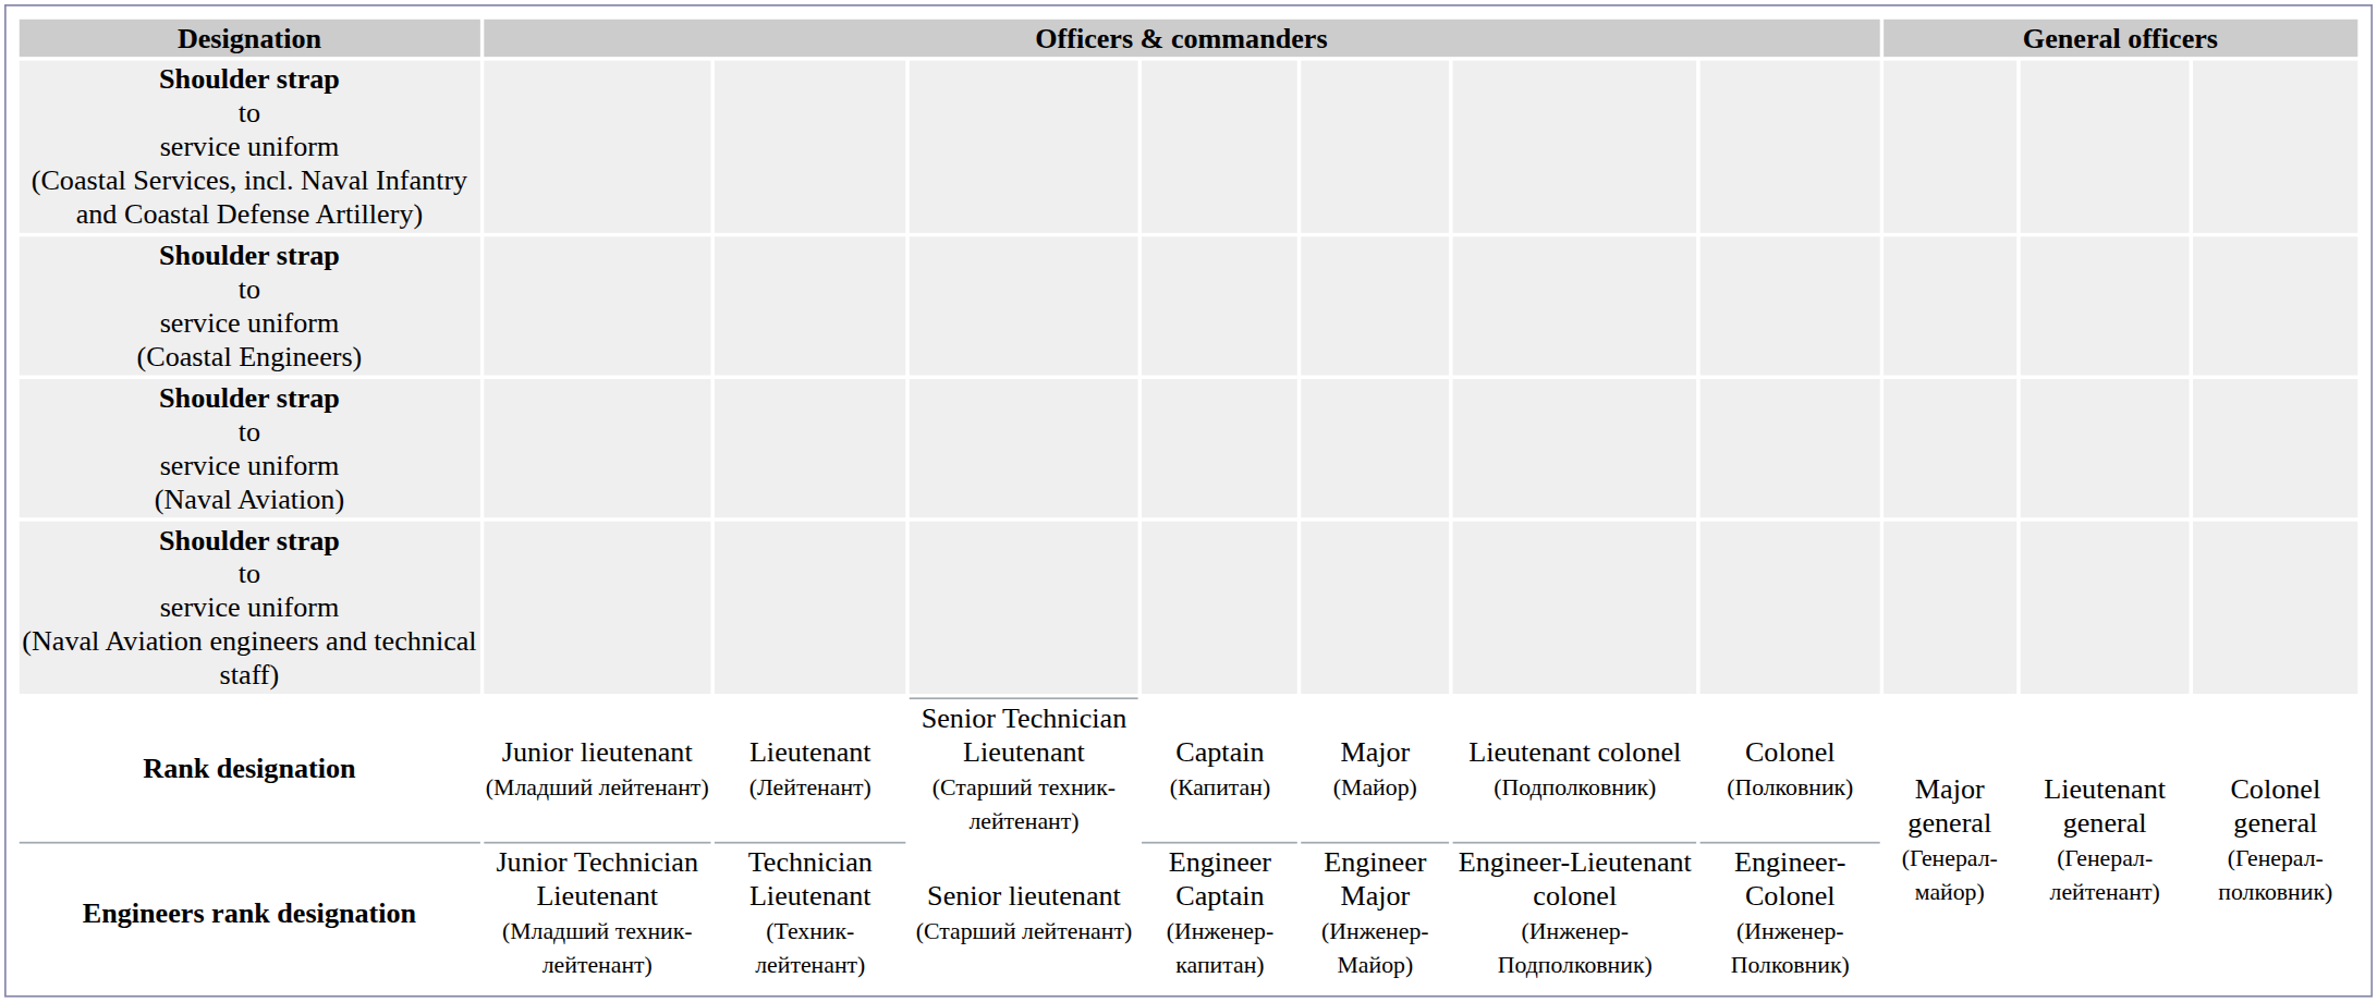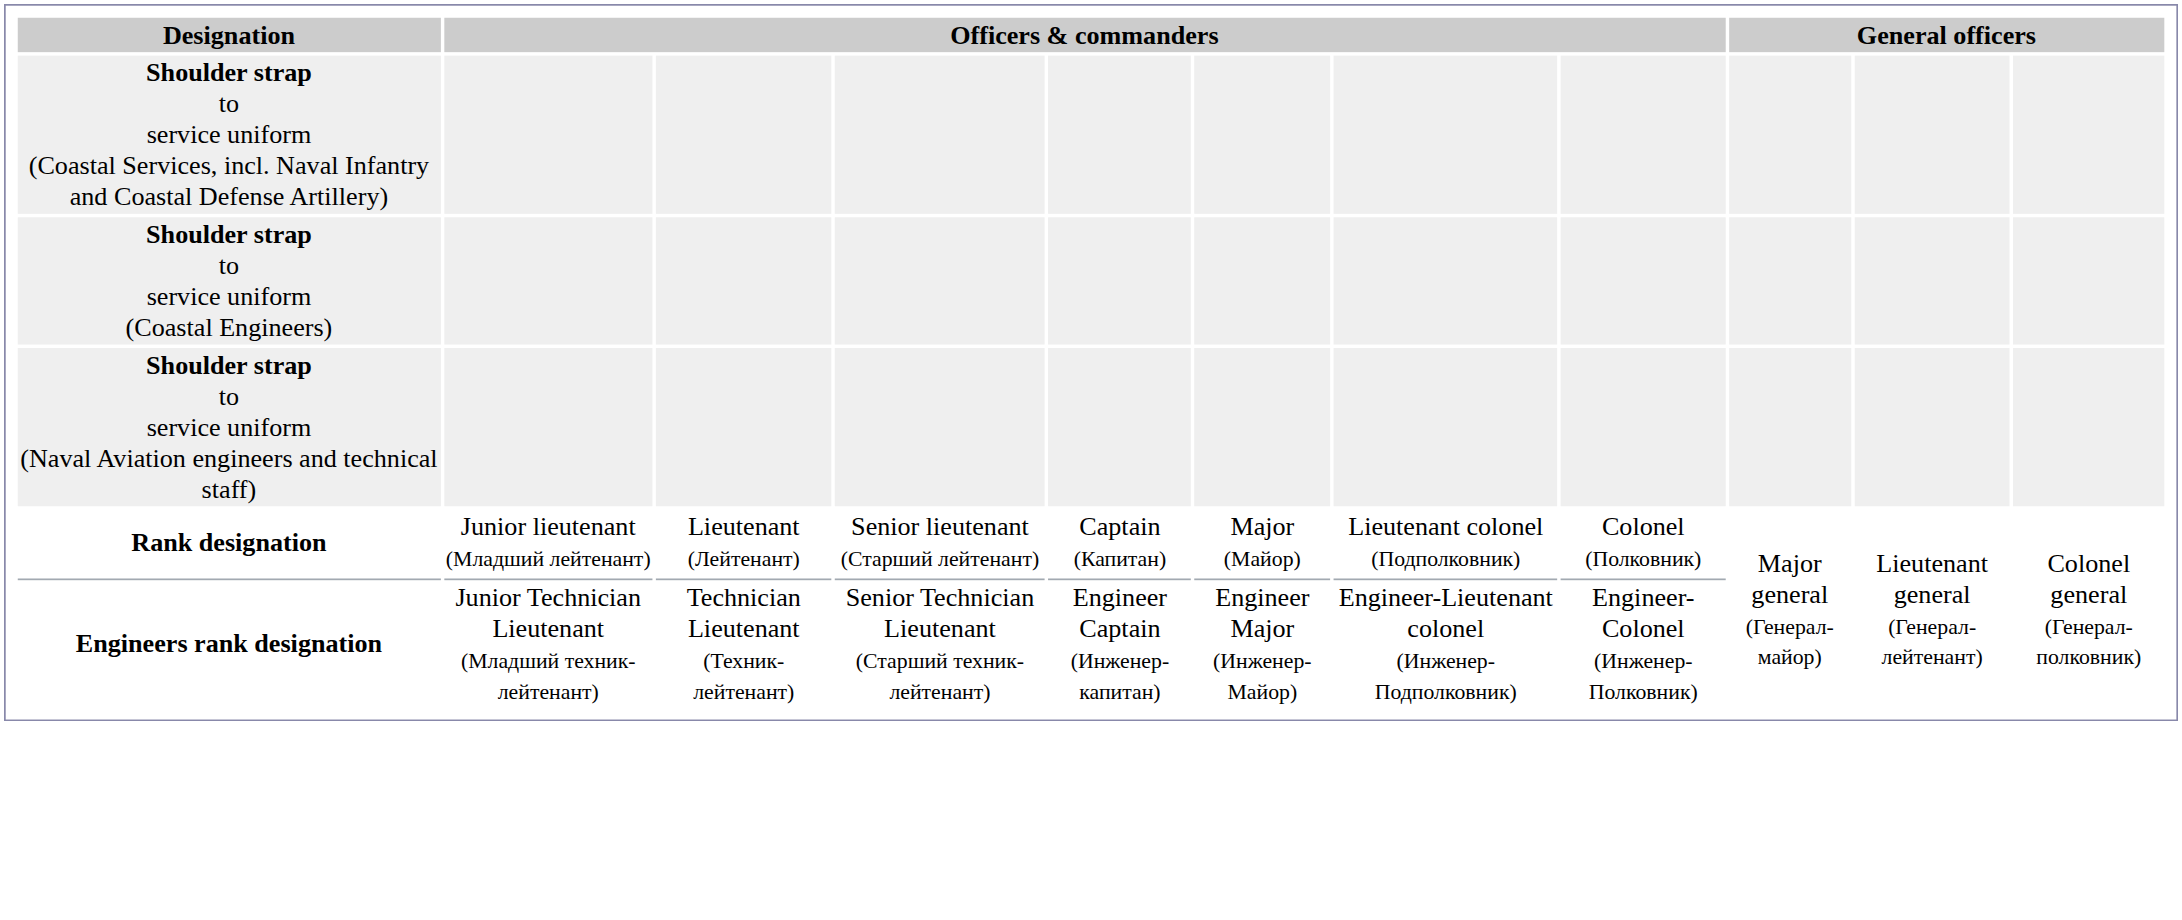- row: Shoulder strap to service uniform (Naval Aviation)
Rank designation | column 4: Senior Technician Lieutenant (Старший техник-лейтенант) -> Senior lieutenant (Старший лейтенант)
Engineers rank designation | column 4: Senior lieutenant (Старший лейтенант) -> Senior Technician Lieutenant (Старший техник-лейтенант)
